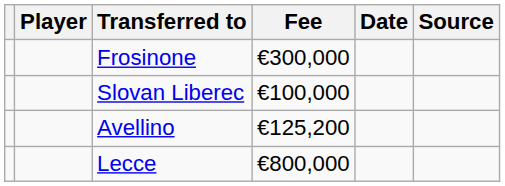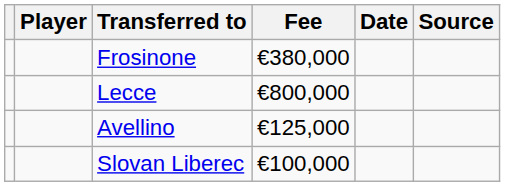Frosinone | Fee: €300,000 -> €380,000
rows swapped: Slovan Liberec <-> Lecce
Avellino | Fee: €125,200 -> €125,000
